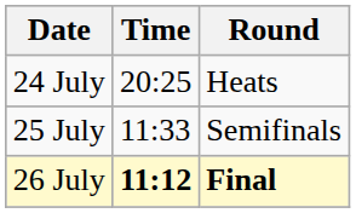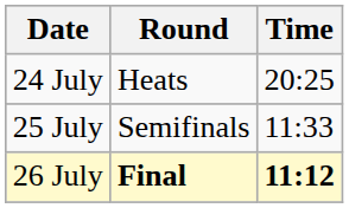columns swapped: Time <-> Round
